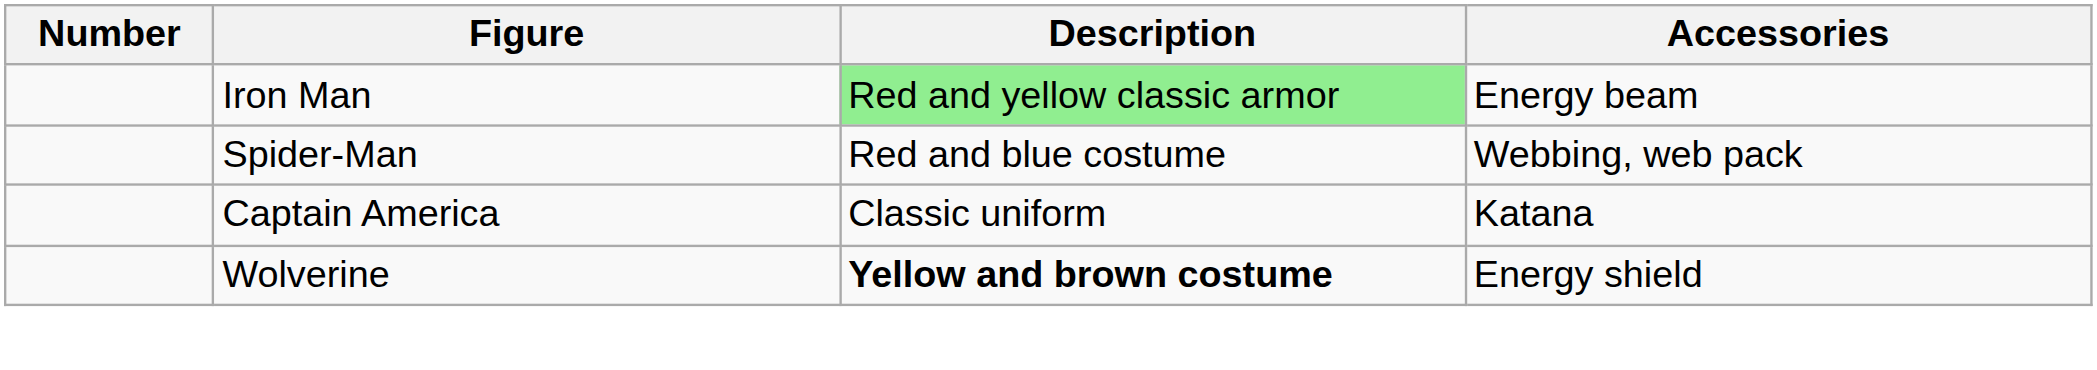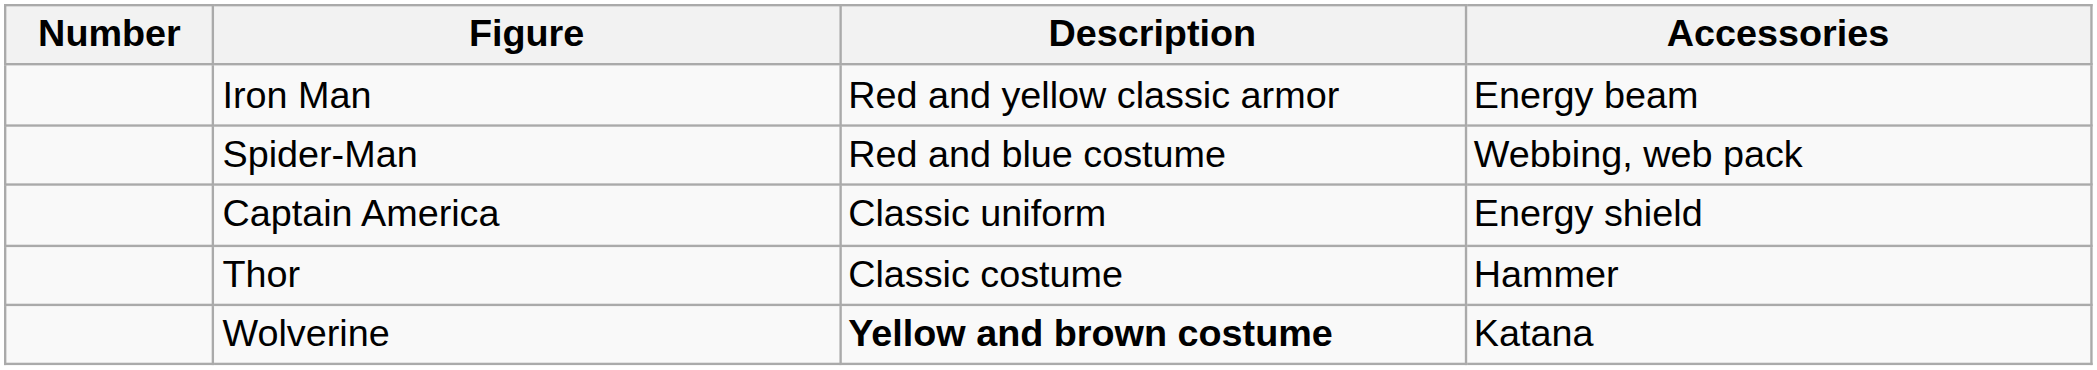Iron Man | Description: lightgreen background -> no background
Captain America | Accessories: Katana -> Energy shield
+ row: Thor | Classic costume | Hammer
Wolverine | Accessories: Energy shield -> Katana
